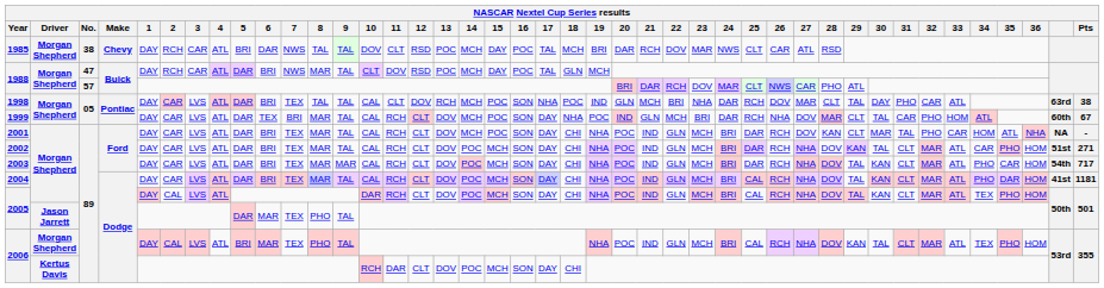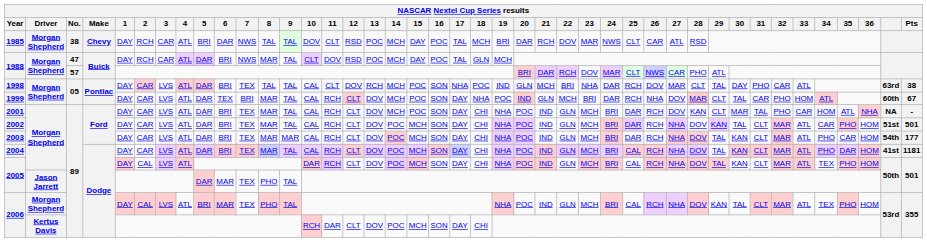2002 | Pts: 271 -> 501
2003 | Pts: 717 -> 177
